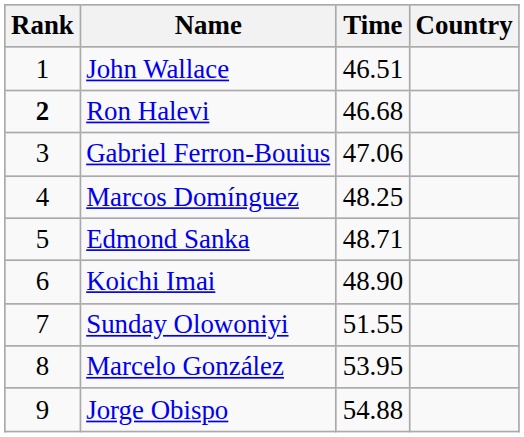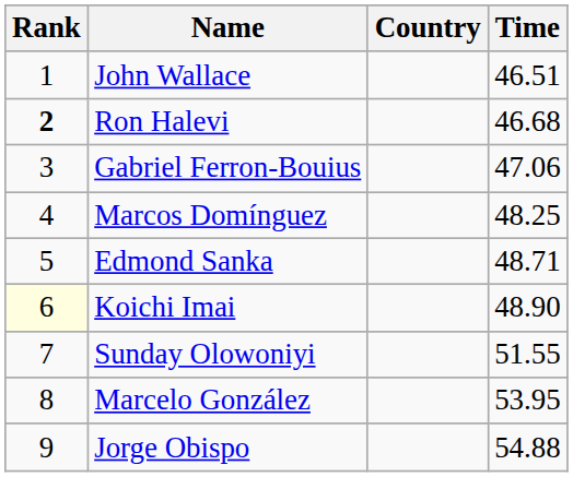columns swapped: Country <-> Time
Koichi Imai | Rank: no background -> lightyellow background
